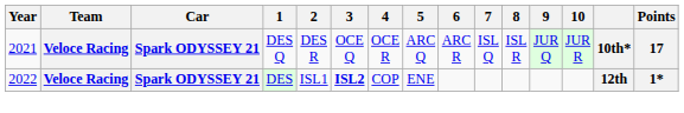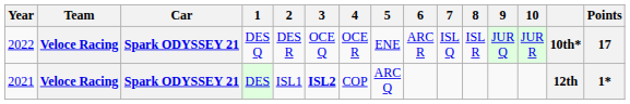DES Q | Year: 2021 -> 2022
DES Q | 5: ARC Q -> ENE
DES | Year: 2022 -> 2021
DES | 5: ENE -> ARC Q
